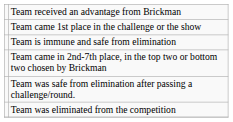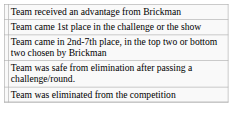- row: Team is immune and safe from elimination
